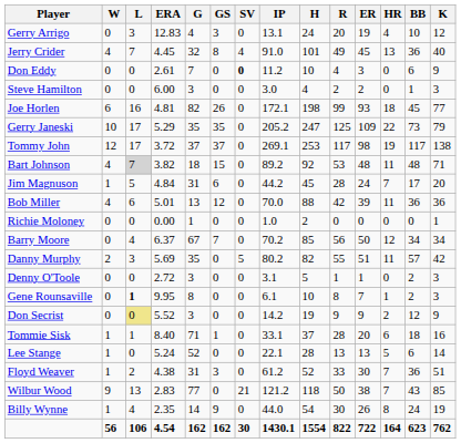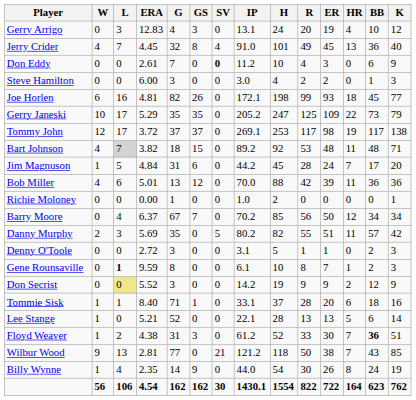Gene Rounsaville | ERA: 9.95 -> 9.59
Lee Stange | ERA: 5.24 -> 5.21
Floyd Weaver | BB: normal -> bold
Wilbur Wood | ERA: 2.83 -> 2.81
